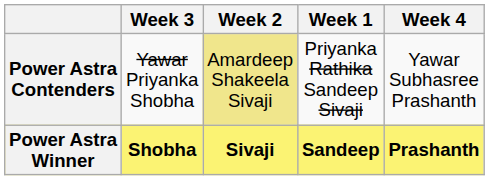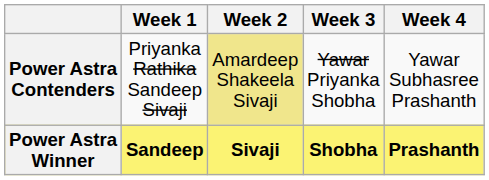columns swapped: Week 1 <-> Week 3
